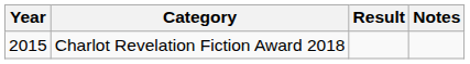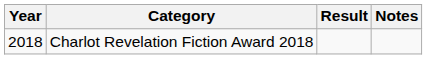Charlot Revelation Fiction Award 2018 | Year: 2015 -> 2018
